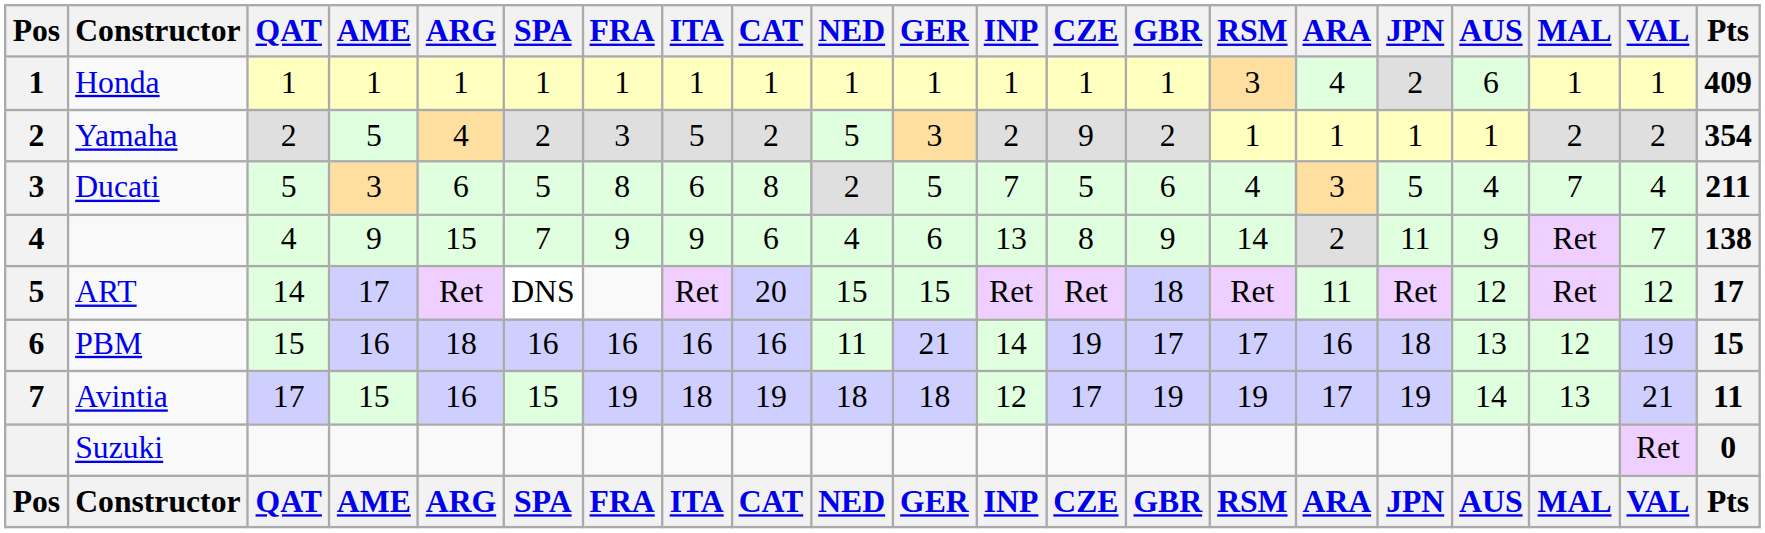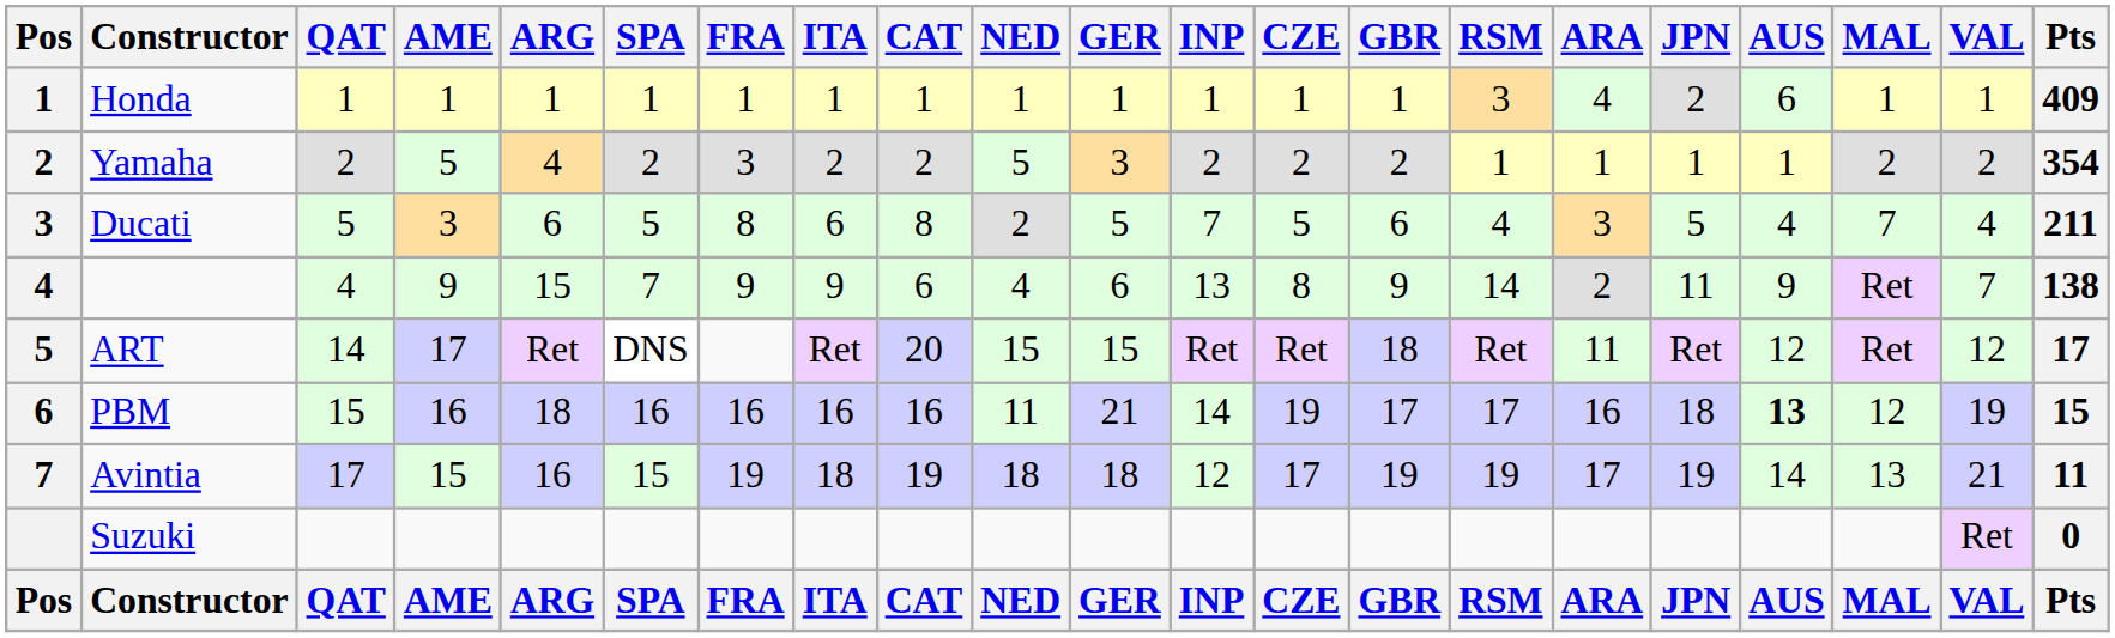Yamaha | ITA: 5 -> 2
Yamaha | CZE: 9 -> 2
PBM | AUS: normal -> bold
